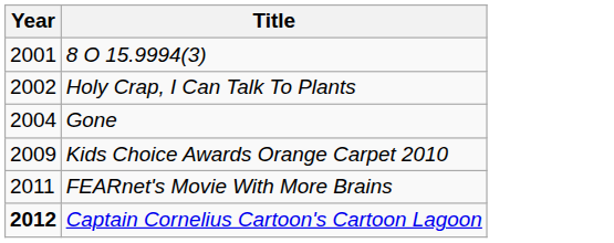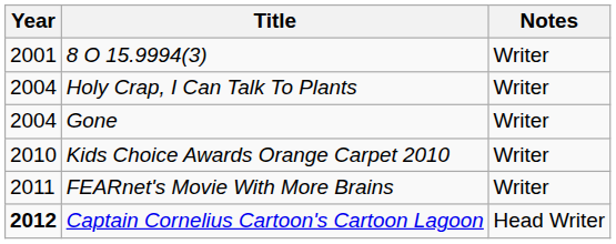+ column: Notes | Writer | Writer | Writer | Writer | Writer | Head Writer
Holy Crap, I Can Talk To Plants | Year: 2002 -> 2004
Kids Choice Awards Orange Carpet 2010 | Year: 2009 -> 2010
